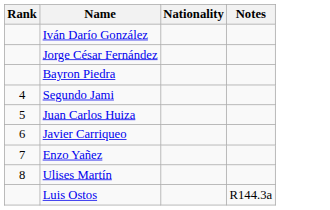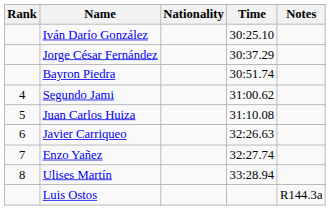+ column: Time | 30:25.10 | 30:37.29 | 30:51.74 | 31:00.62 | 31:10.08 | 32:26.63 | 32:27.74 | 33:28.94
